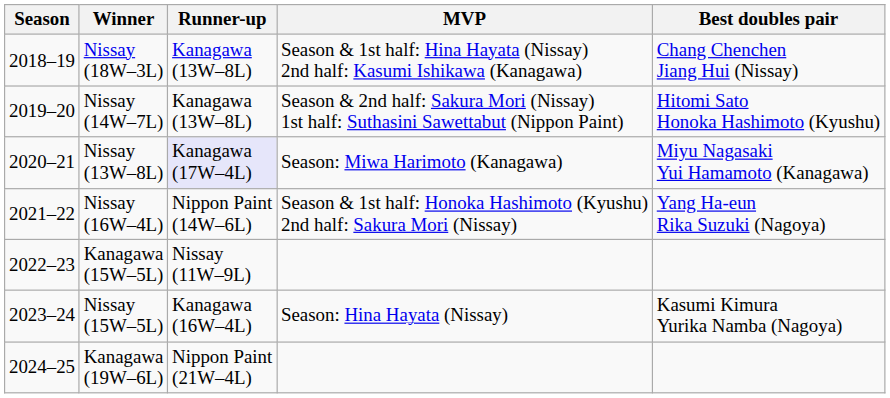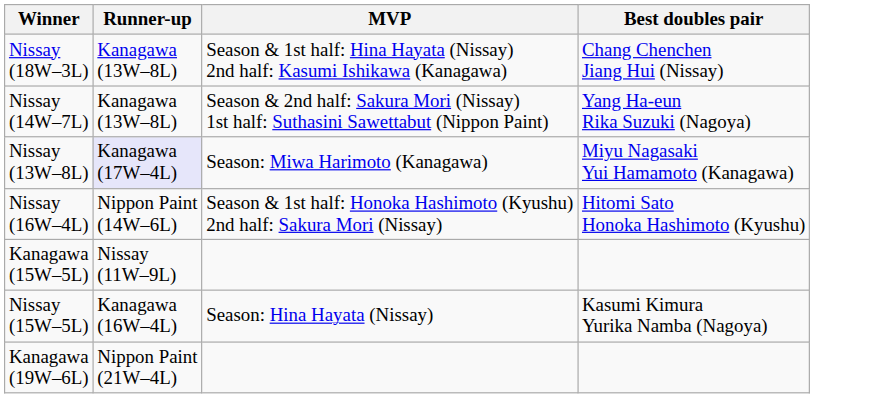- column: Season | 2018–19 | 2019–20 | 2020–21 | 2021–22 | 2022–23 | 2023–24 | 2024–25
Nissay (14W–7L) | Best doubles pair: Hitomi Sato Honoka Hashimoto (Kyushu) -> Yang Ha-eun Rika Suzuki (Nagoya)
Nissay (16W–4L) | Best doubles pair: Yang Ha-eun Rika Suzuki (Nagoya) -> Hitomi Sato Honoka Hashimoto (Kyushu)
